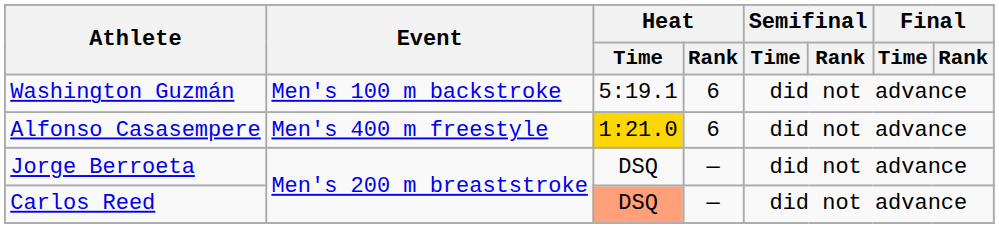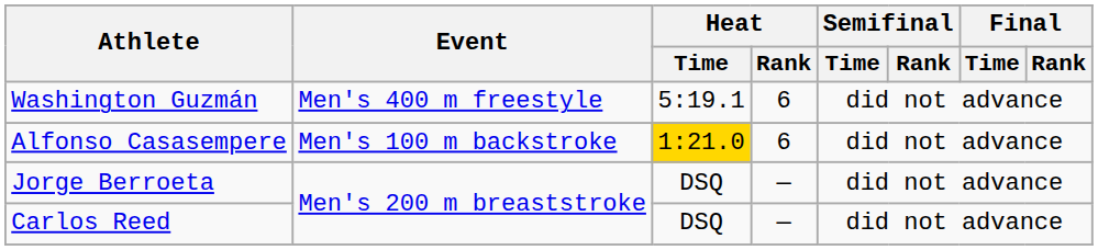Washington Guzmán | Event: Men's 100 m backstroke -> Men's 400 m freestyle
Alfonso Casasempere | Event: Men's 400 m freestyle -> Men's 100 m backstroke
Carlos Reed | Heat / Time: lightsalmon background -> no background
